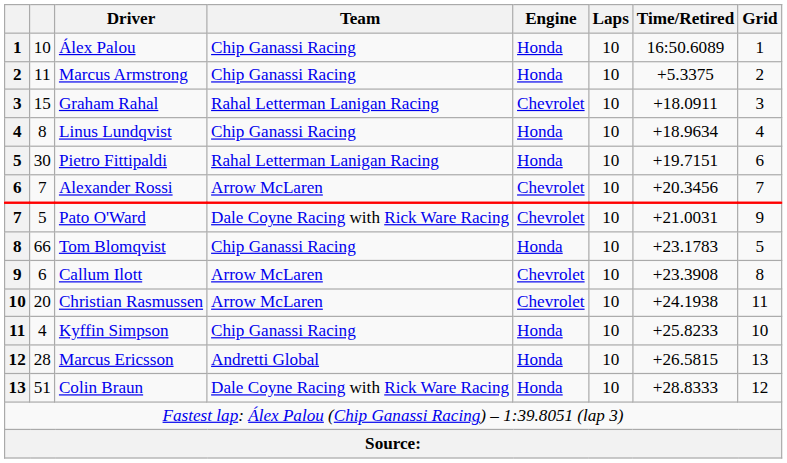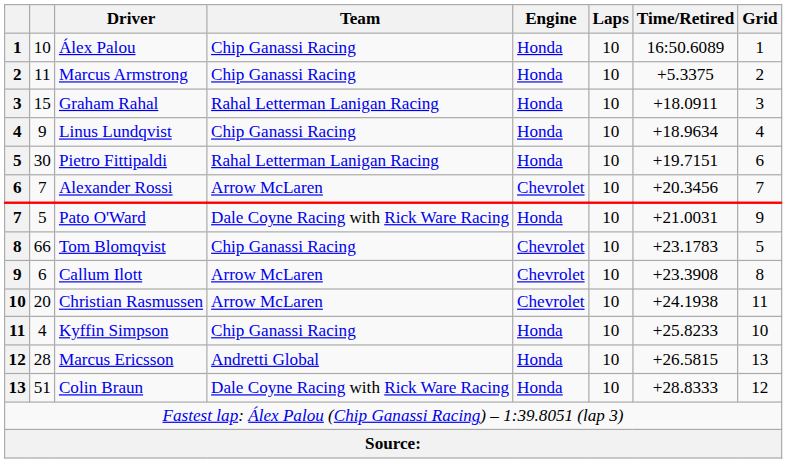Graham Rahal | Engine: Chevrolet -> Honda
Linus Lundqvist | column 2: 8 -> 9
Pato O'Ward | Engine: Chevrolet -> Honda
Tom Blomqvist | Engine: Honda -> Chevrolet
